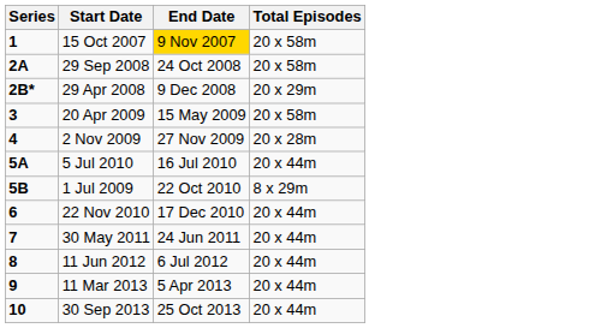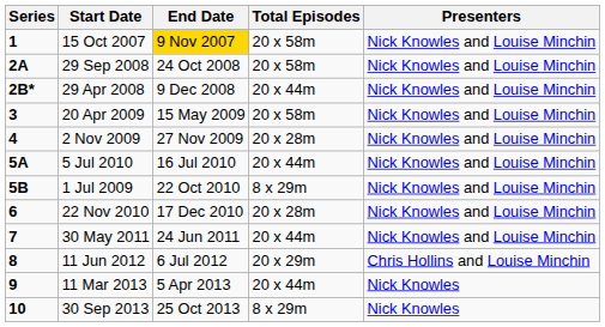+ column: Presenters | Nick Knowles and Louise Minchin | Nick Knowles and Louise Minchin | Nick Knowles and Louise Minchin | Nick Knowles and Louise Minchin | Nick Knowles and Louise Minchin | Nick Knowles and Louise Minchin | Nick Knowles and Louise Minchin | Nick Knowles and Louise Minchin | Nick Knowles and Louise Minchin | Chris Hollins and Louise Minchin | Nick Knowles | Nick Knowles
29 Apr 2008 | Total Episodes: 20 x 29m -> 20 x 44m
22 Nov 2010 | Total Episodes: 20 x 44m -> 20 x 28m
11 Jun 2012 | Total Episodes: 20 x 44m -> 20 x 29m
30 Sep 2013 | Total Episodes: 20 x 44m -> 8 x 29m
